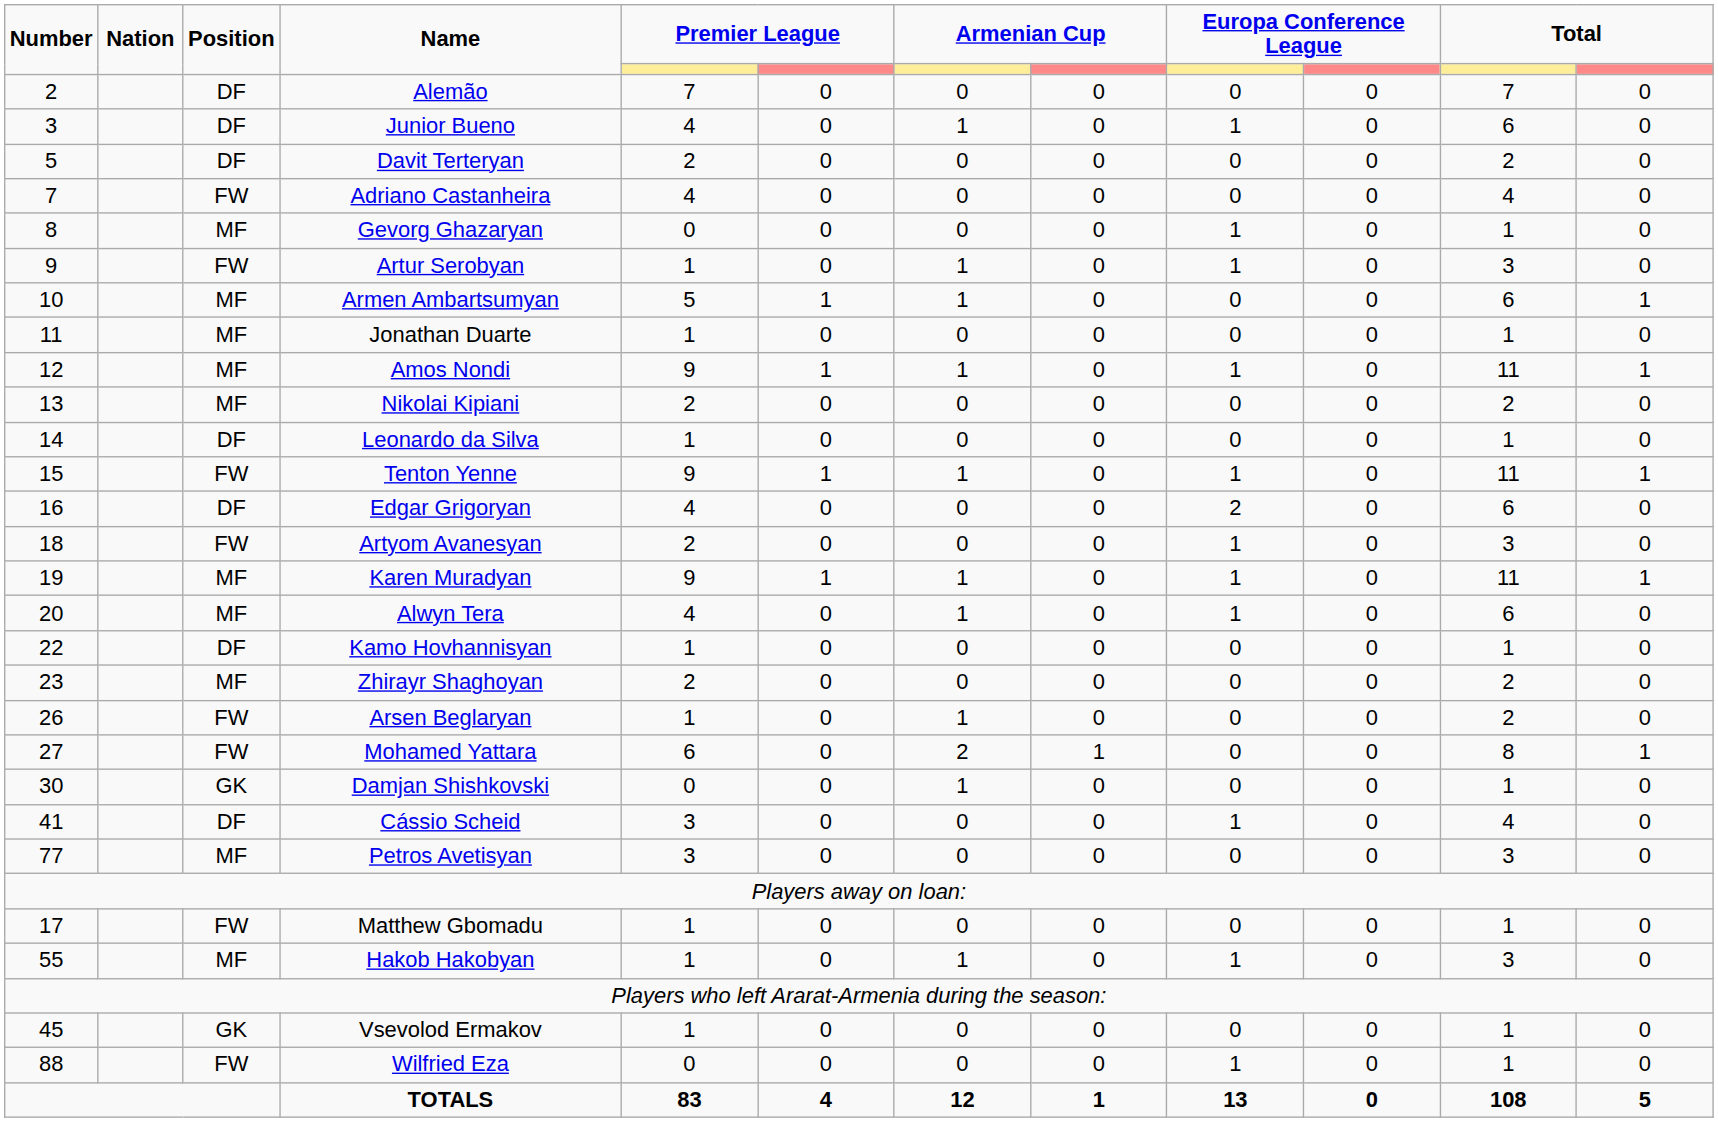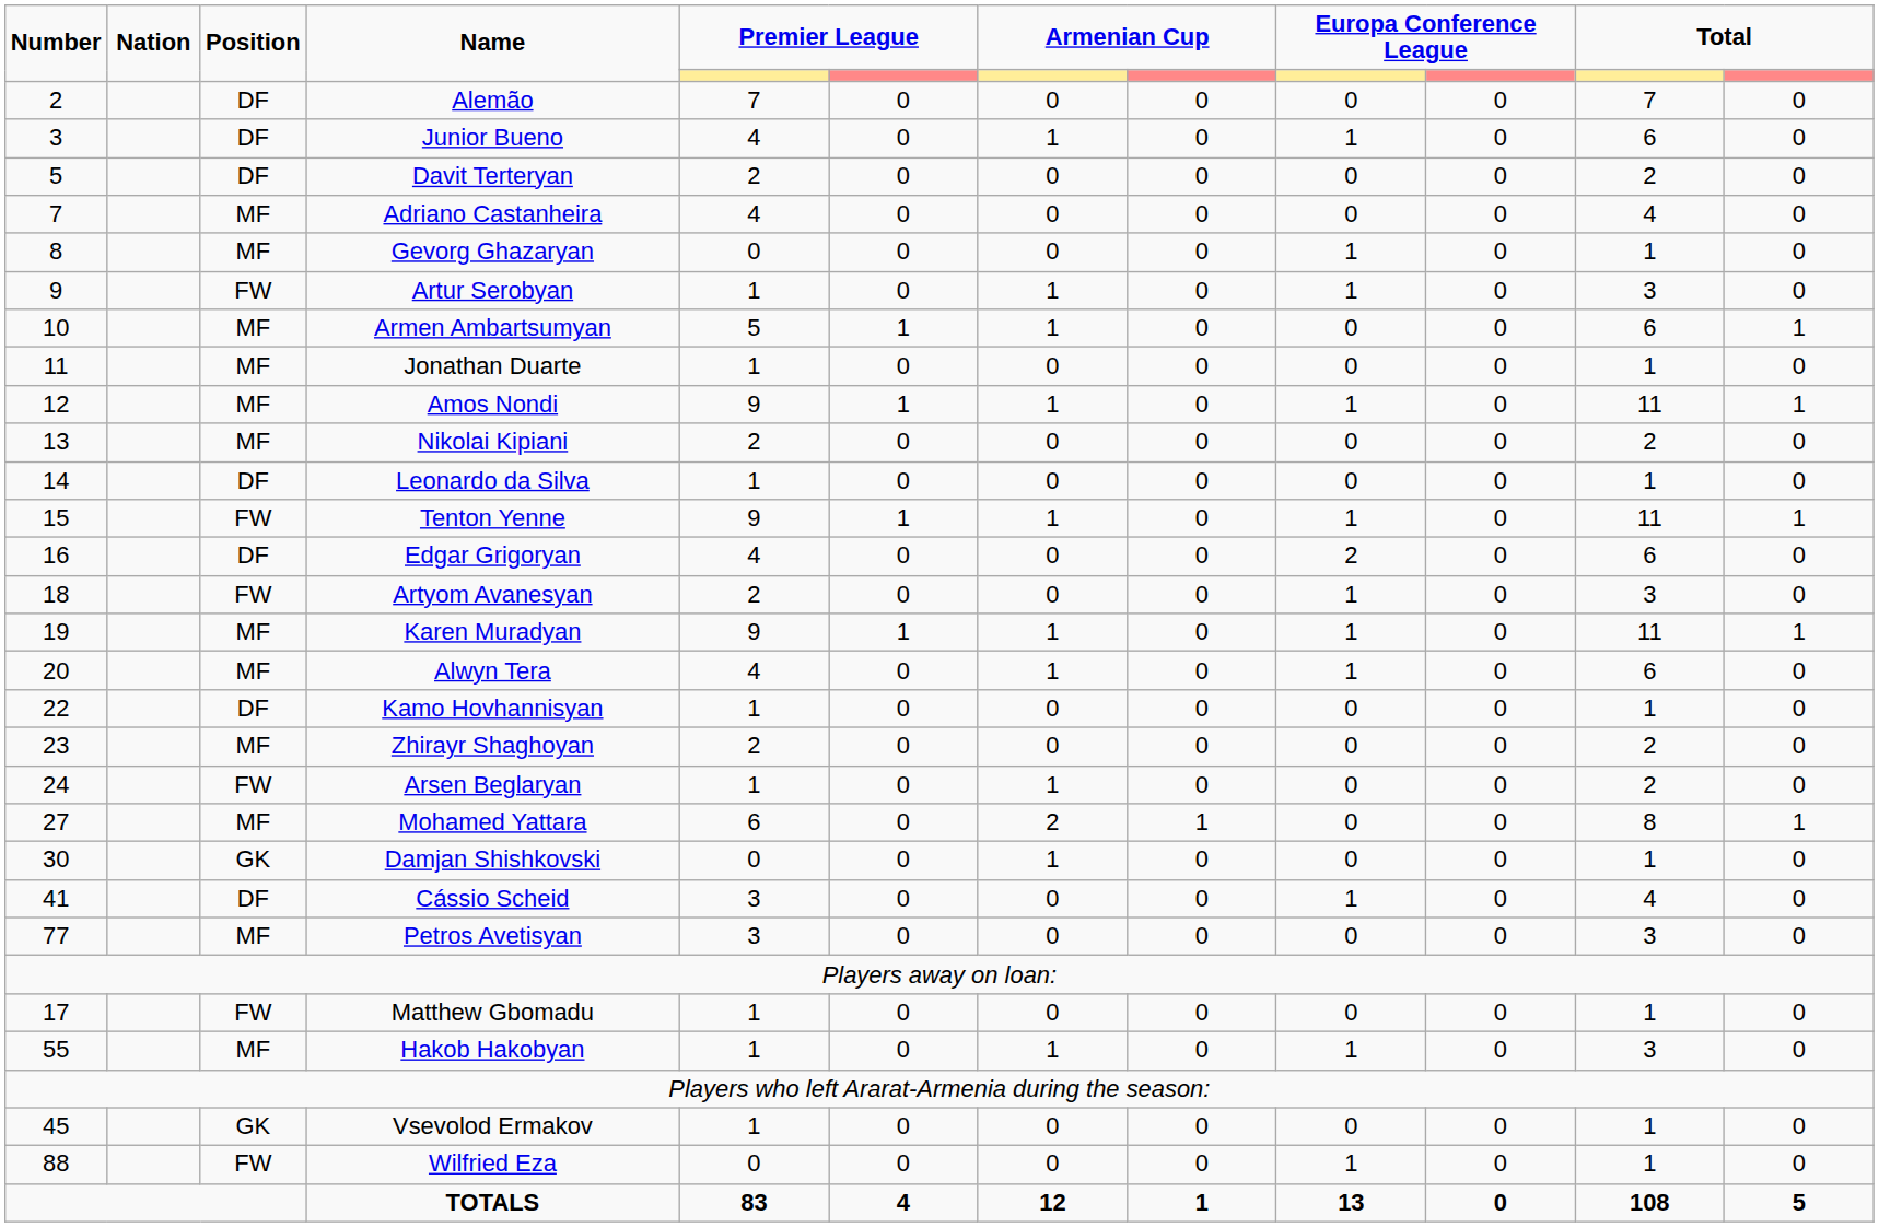Adriano Castanheira | Position: FW -> MF
Arsen Beglaryan | Number: 26 -> 24
Mohamed Yattara | Position: FW -> MF
